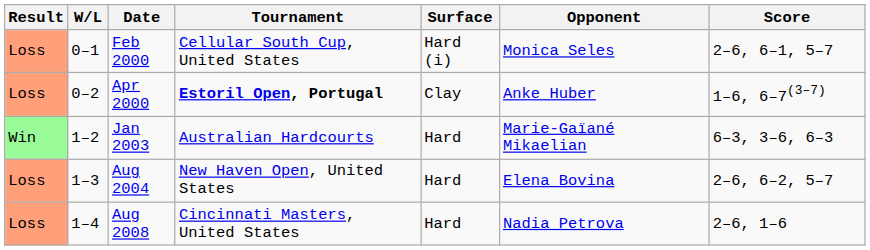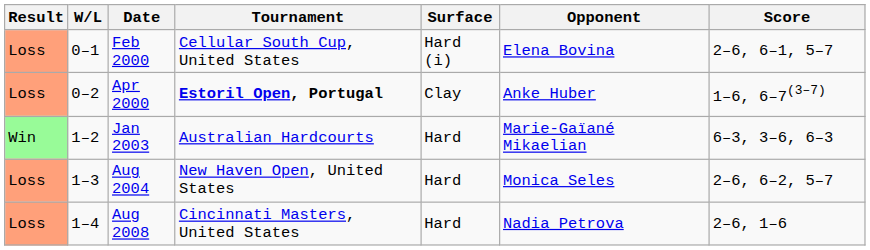Feb 2000 | Opponent: Monica Seles -> Elena Bovina
Aug 2004 | Opponent: Elena Bovina -> Monica Seles
